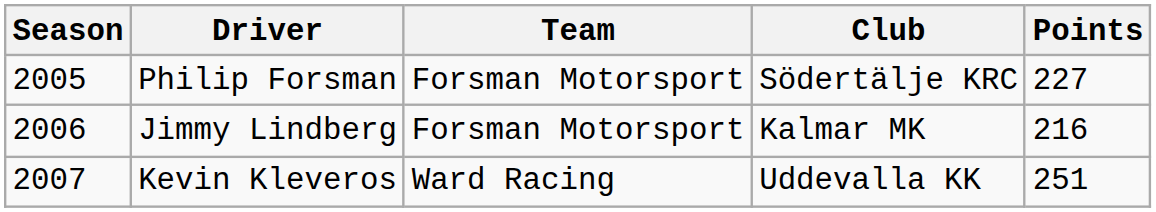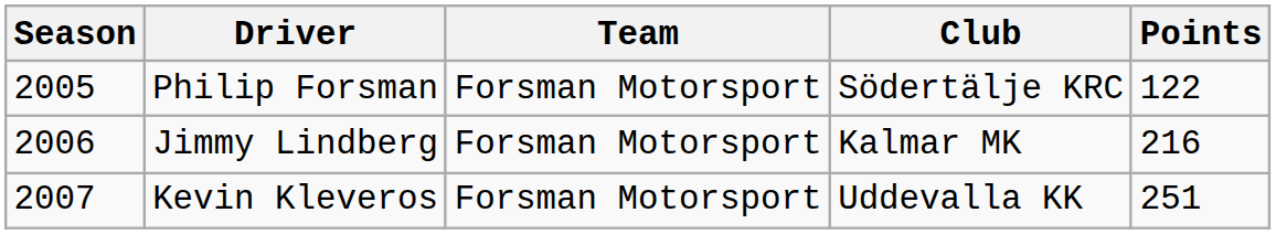Philip Forsman | Points: 227 -> 122
Kevin Kleveros | Team: Ward Racing -> Forsman Motorsport
